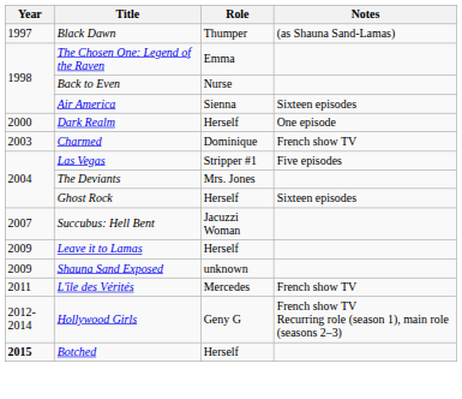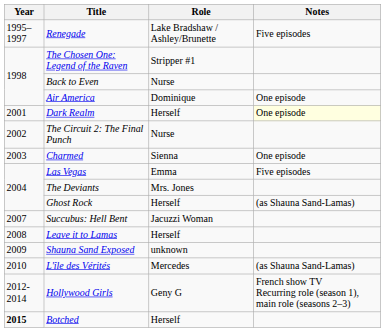+ row: 1995–1997 | Renegade | Lake Bradshaw / Ashley/Brunette | Five episodes
- row: 1997 | Black Dawn | Thumper | (as Shauna Sand-Lamas)
The Chosen One: Legend of the Raven | Role: Emma -> Stripper #1
Air America | Role: Sienna -> Dominique
Air America | Notes: Sixteen episodes -> One episode
Dark Realm | Year: 2000 -> 2001
Dark Realm | Notes: no background -> lightyellow background
+ row: 2002 | The Circuit 2: The Final Punch | Nurse
Charmed | Role: Dominique -> Sienna
Charmed | Notes: French show TV -> One episode
Las Vegas | Role: Stripper #1 -> Emma
Ghost Rock | Notes: Sixteen episodes -> (as Shauna Sand-Lamas)
Leave it to Lamas | Year: 2009 -> 2008
L'île des Vérités | Year: 2011 -> 2010
L'île des Vérités | Notes: French show TV -> (as Shauna Sand-Lamas)
